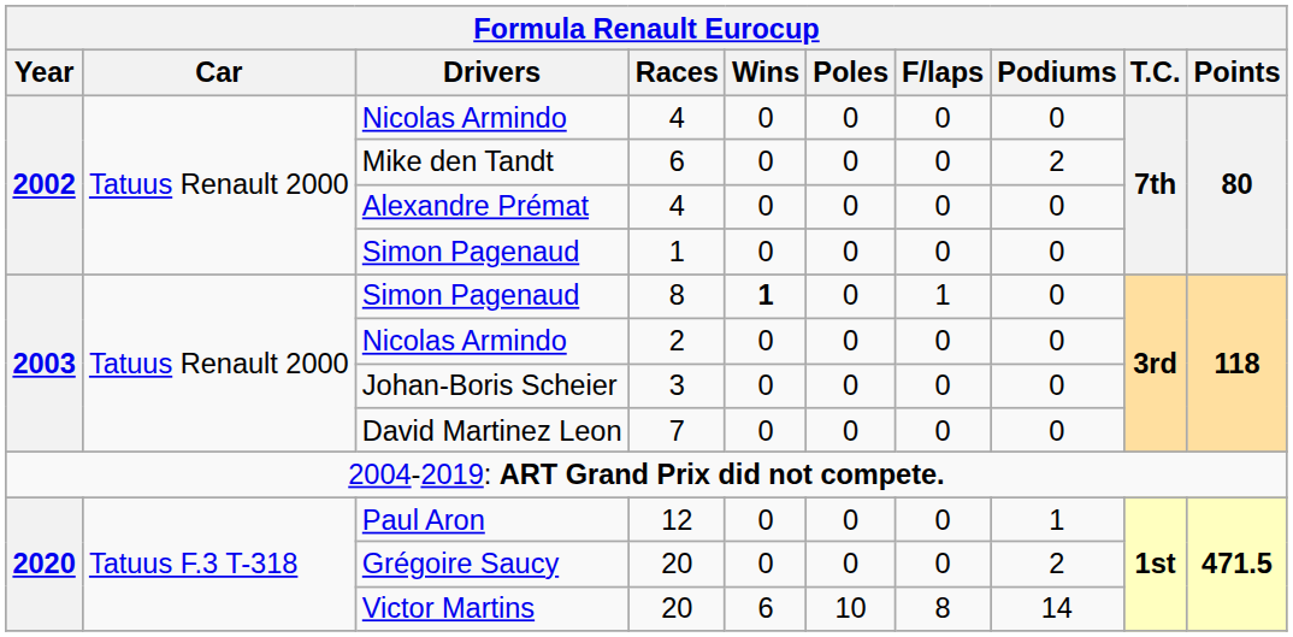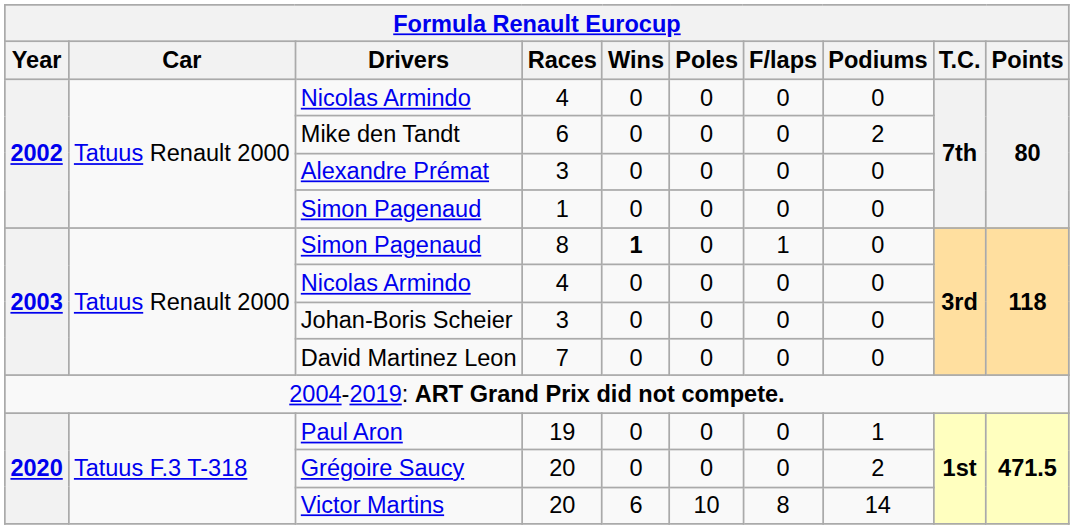Alexandre Prémat | Races: 4 -> 3
2003 / Nicolas Armindo | Races: 2 -> 4
Paul Aron | Races: 12 -> 19
